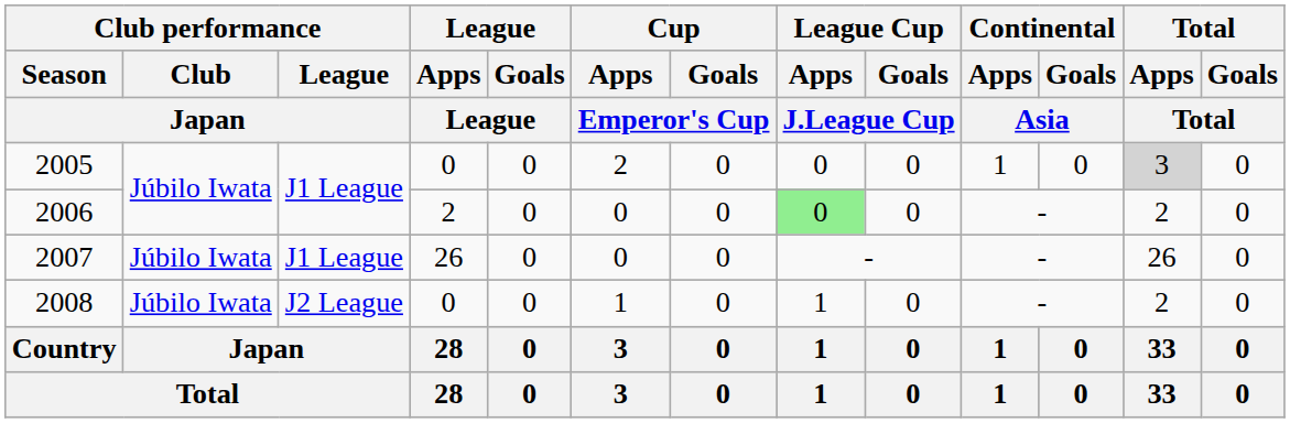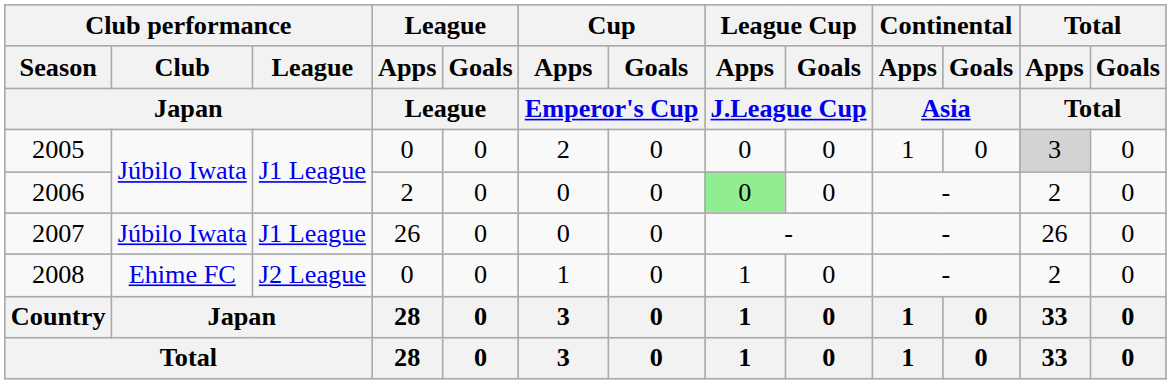2008 | Club performance / Club / Japan: Júbilo Iwata -> Ehime FC
